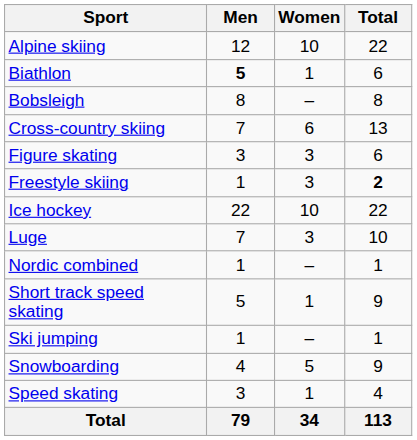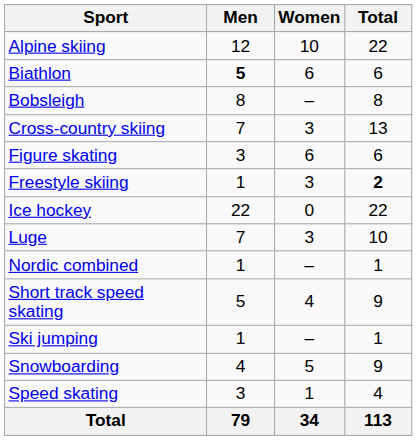Biathlon | Women: 1 -> 6
Cross-country skiing | Women: 6 -> 3
Figure skating | Women: 3 -> 6
Ice hockey | Women: 10 -> 0
Short track speed skating | Women: 1 -> 4
